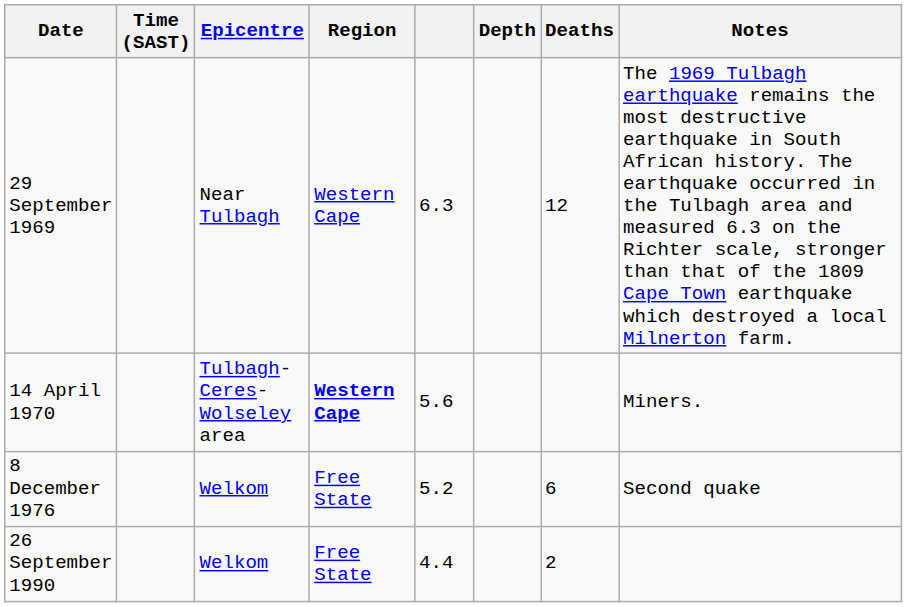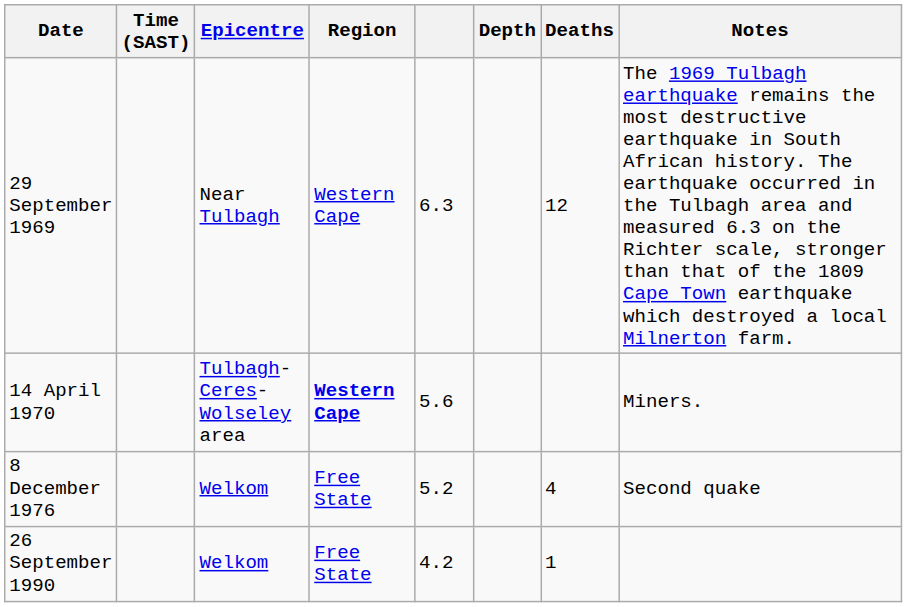8 December 1976 | Deaths: 6 -> 4
26 September 1990 | column 5: 4.4 -> 4.2
26 September 1990 | Deaths: 2 -> 1
